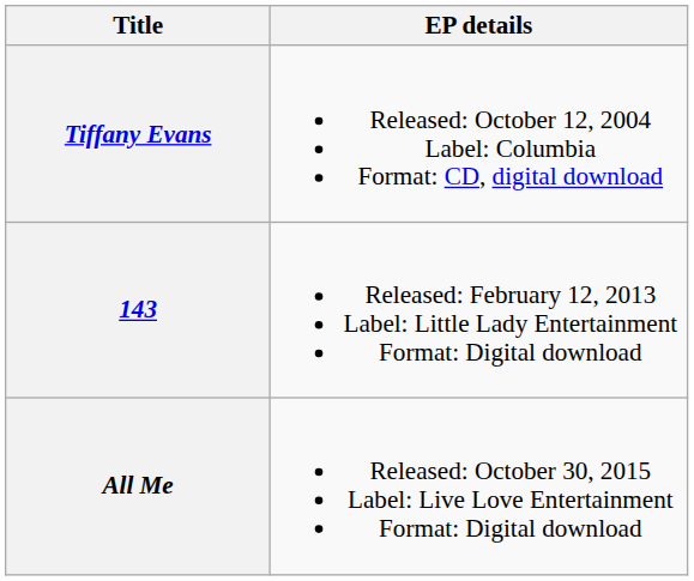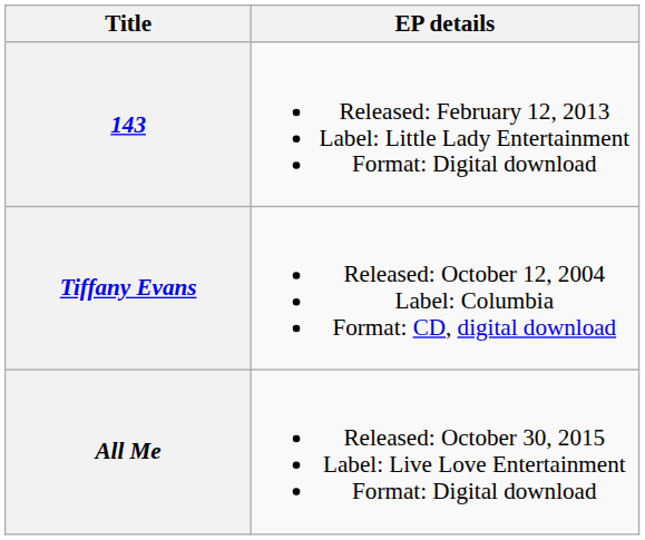rows swapped: Tiffany Evans <-> 143
